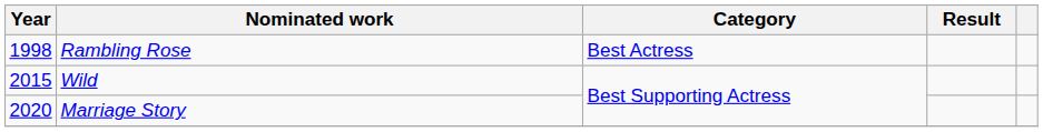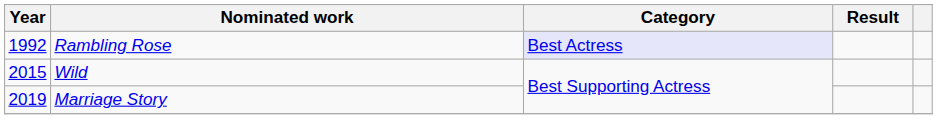Rambling Rose | Year: 1998 -> 1992
Rambling Rose | Category: no background -> lavender background
Marriage Story | Year: 2020 -> 2019
